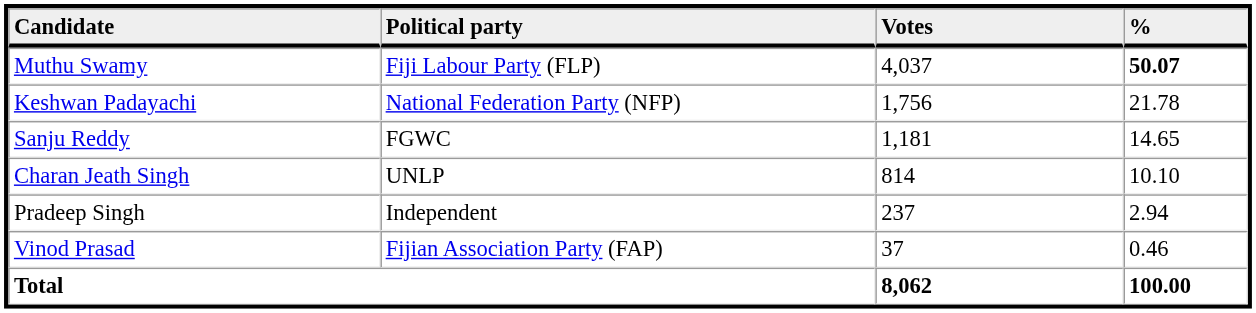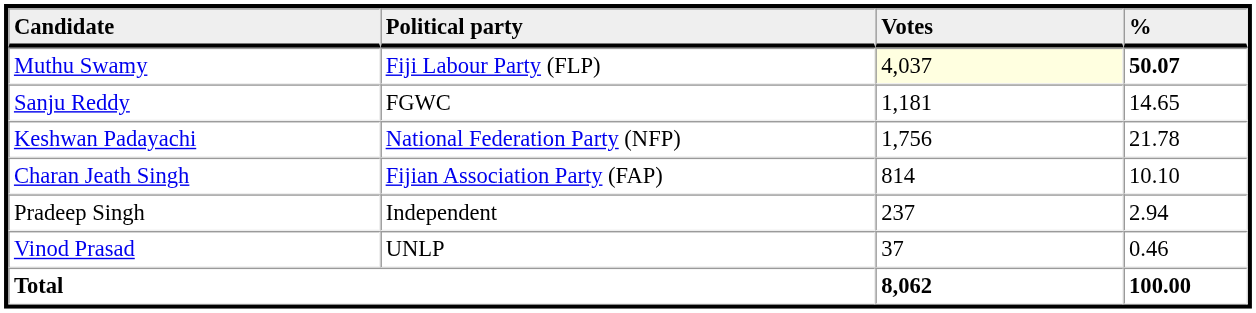Muthu Swamy | Votes: no background -> lightyellow background
rows swapped: Keshwan Padayachi <-> Sanju Reddy
Charan Jeath Singh | Political party: UNLP -> Fijian Association Party (FAP)
Vinod Prasad | Political party: Fijian Association Party (FAP) -> UNLP
